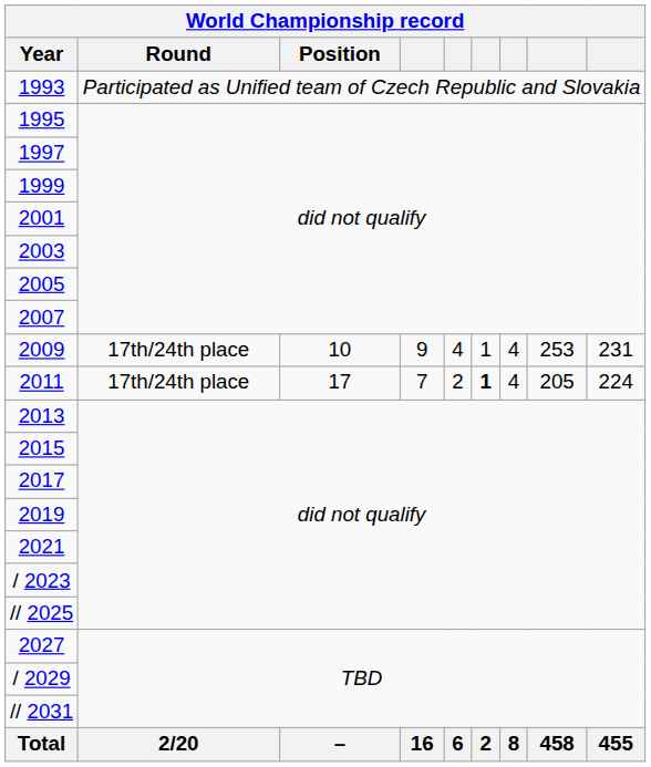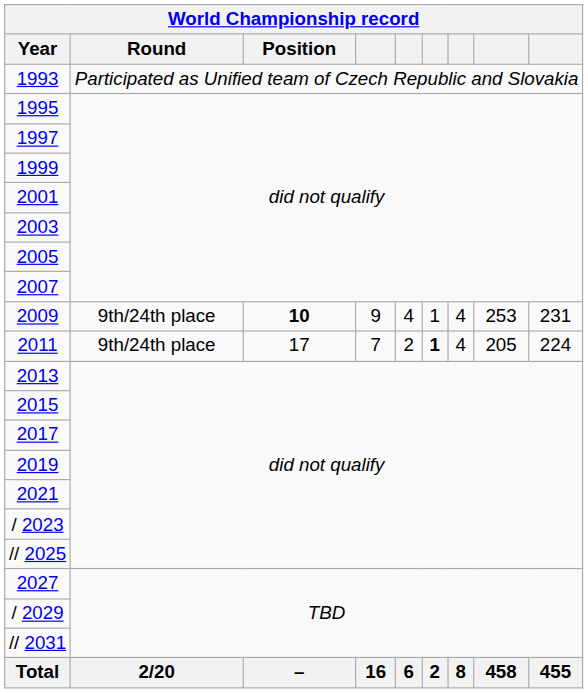2009 | Round: 17th/24th place -> 9th/24th place
2009 | Position: normal -> bold
2011 | Round: 17th/24th place -> 9th/24th place
